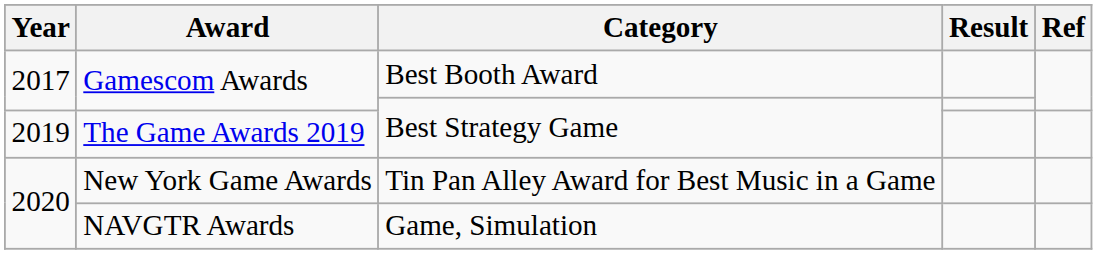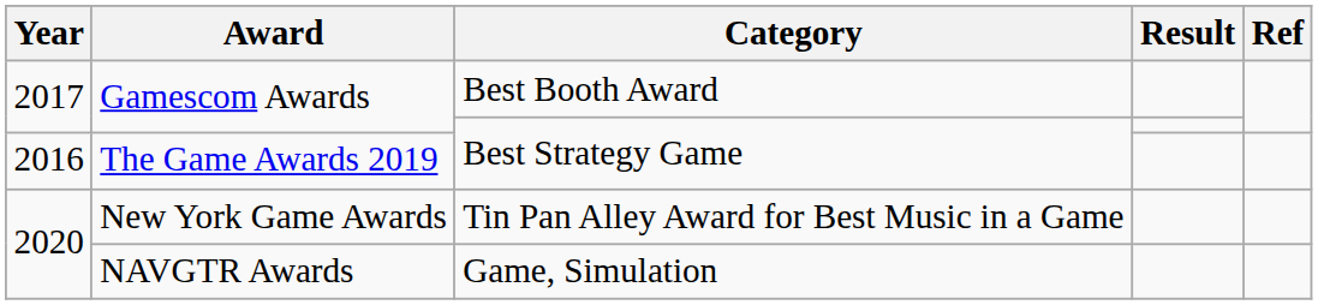The Game Awards 2019 | Year: 2019 -> 2016
